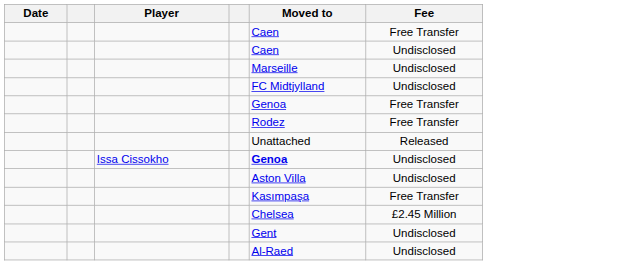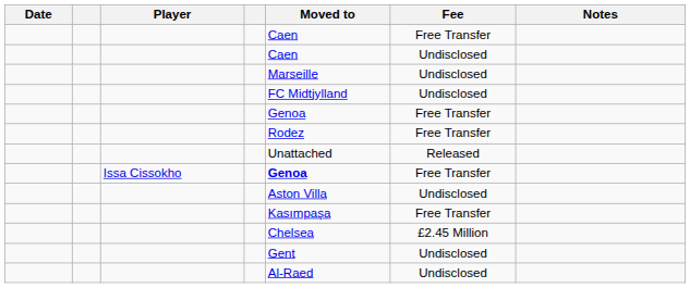+ column: Notes
Issa Cissokho | Fee: Undisclosed -> Free Transfer
